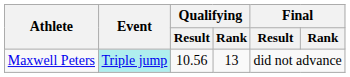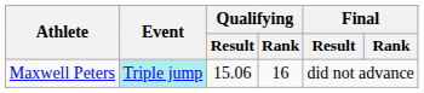Maxwell Peters | Qualifying / Result: 10.56 -> 15.06
Maxwell Peters | Qualifying / Rank: 13 -> 16
